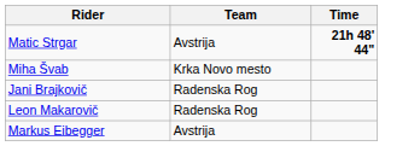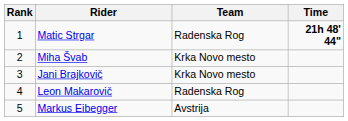+ column: Rank | 1 | 2 | 3 | 4 | 5
Matic Strgar | Team: Avstrija -> Radenska Rog
Jani Brajkovič | Team: Radenska Rog -> Krka Novo mesto
